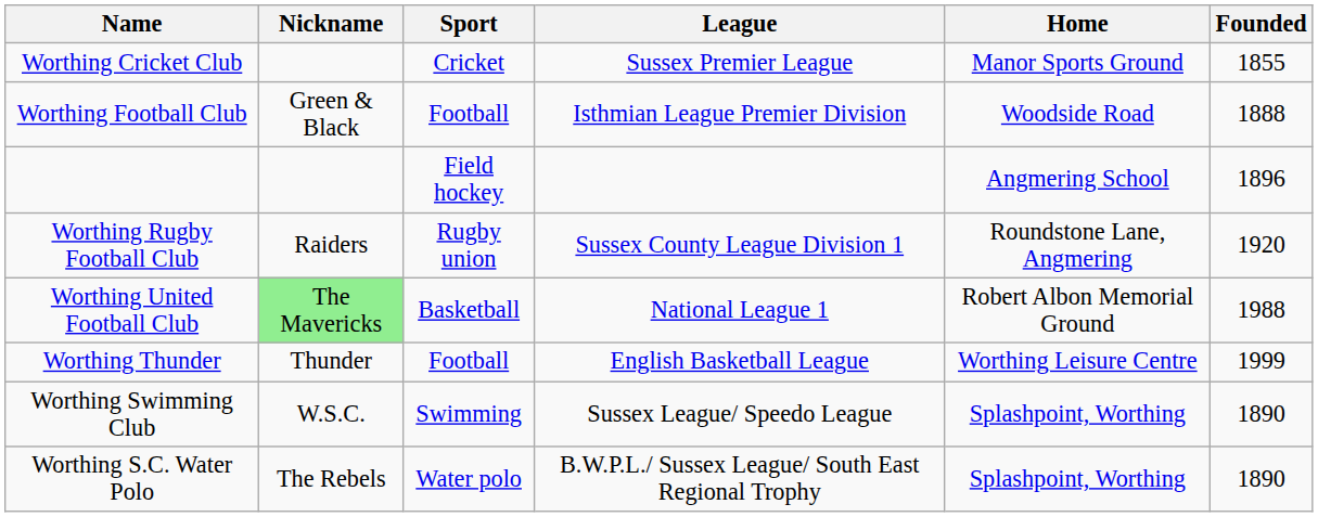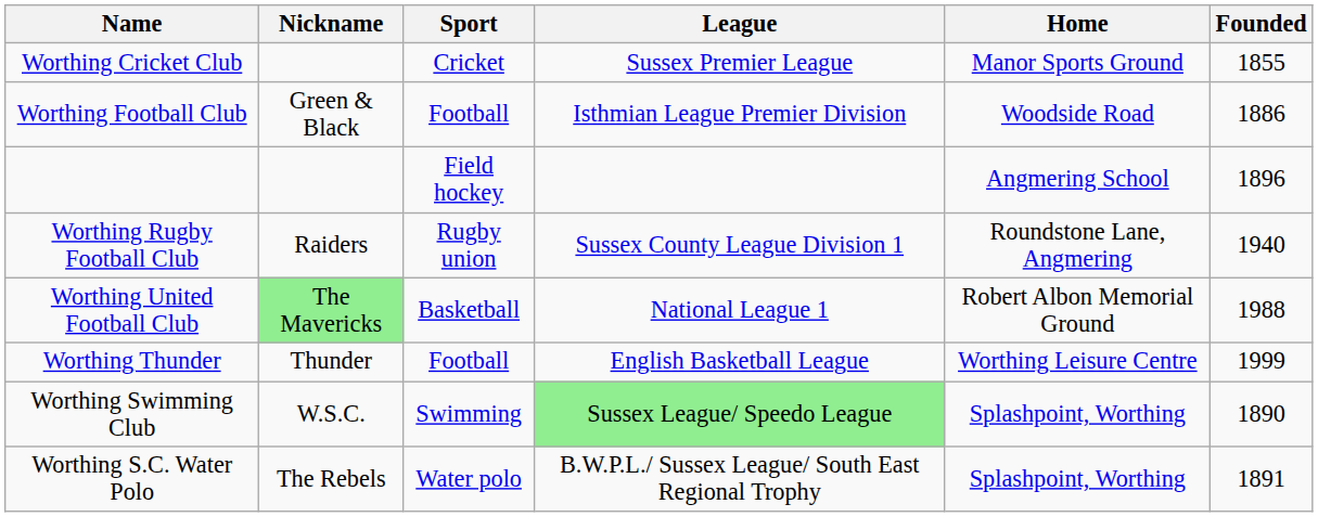Worthing Football Club | Founded: 1888 -> 1886
Worthing Rugby Football Club | Founded: 1920 -> 1940
Worthing Swimming Club | League: no background -> lightgreen background
Worthing S.C. Water Polo | Founded: 1890 -> 1891
